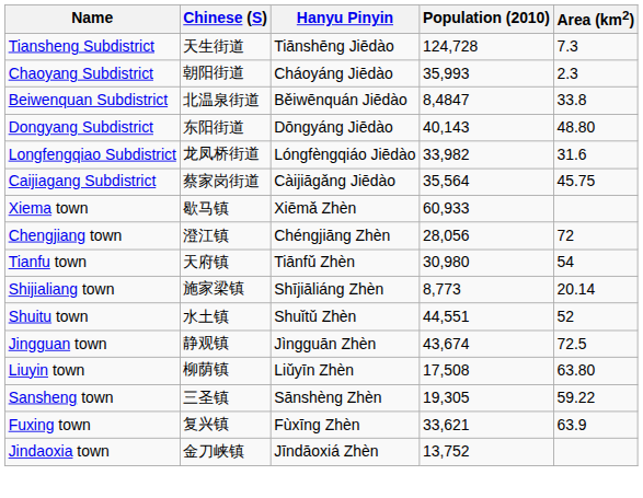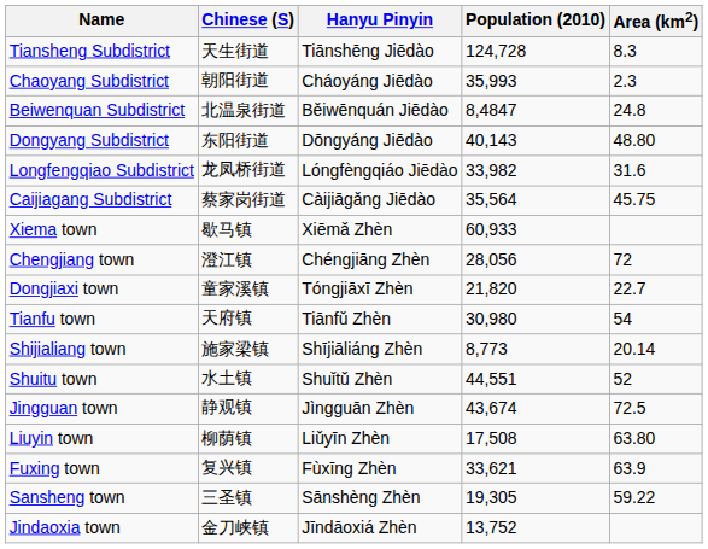Tiansheng Subdistrict | Area (km2): 7.3 -> 8.3
Beiwenquan Subdistrict | Area (km2): 33.8 -> 24.8
+ row: Dongjiaxi town | 童家溪镇 | Tóngjiāxī Zhèn | 21,820 | 22.7
rows swapped: Fuxing town <-> Sansheng town
